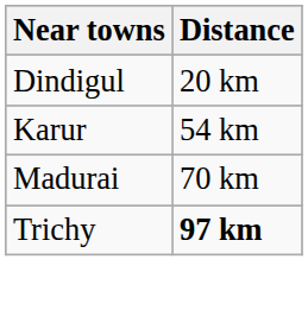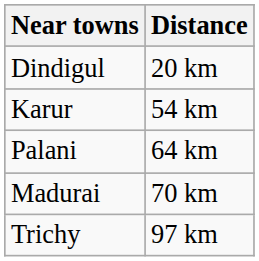+ row: Palani | 64 km
Trichy | Distance: bold -> normal
